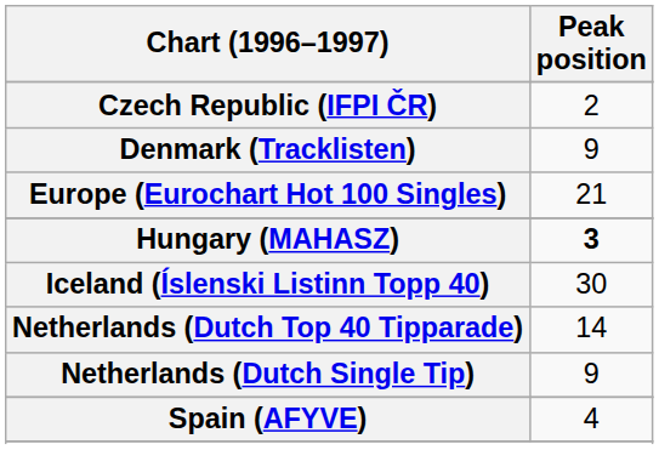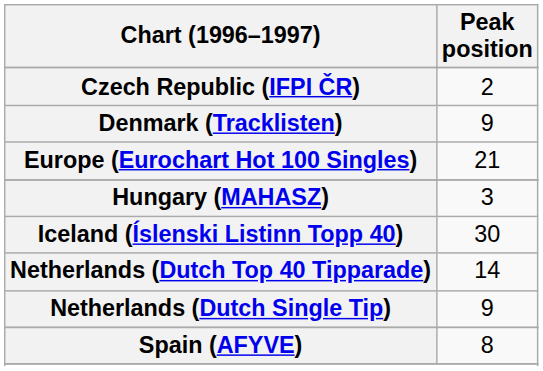Hungary (MAHASZ) | Peak position: bold -> normal
Spain (AFYVE) | Peak position: 4 -> 8
